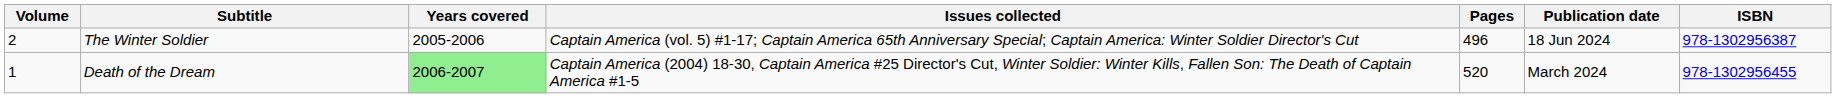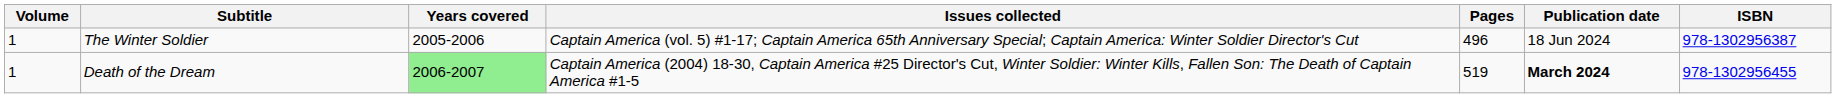The Winter Soldier | Volume: 2 -> 1
Death of the Dream | Pages: 520 -> 519
Death of the Dream | Publication date: normal -> bold
